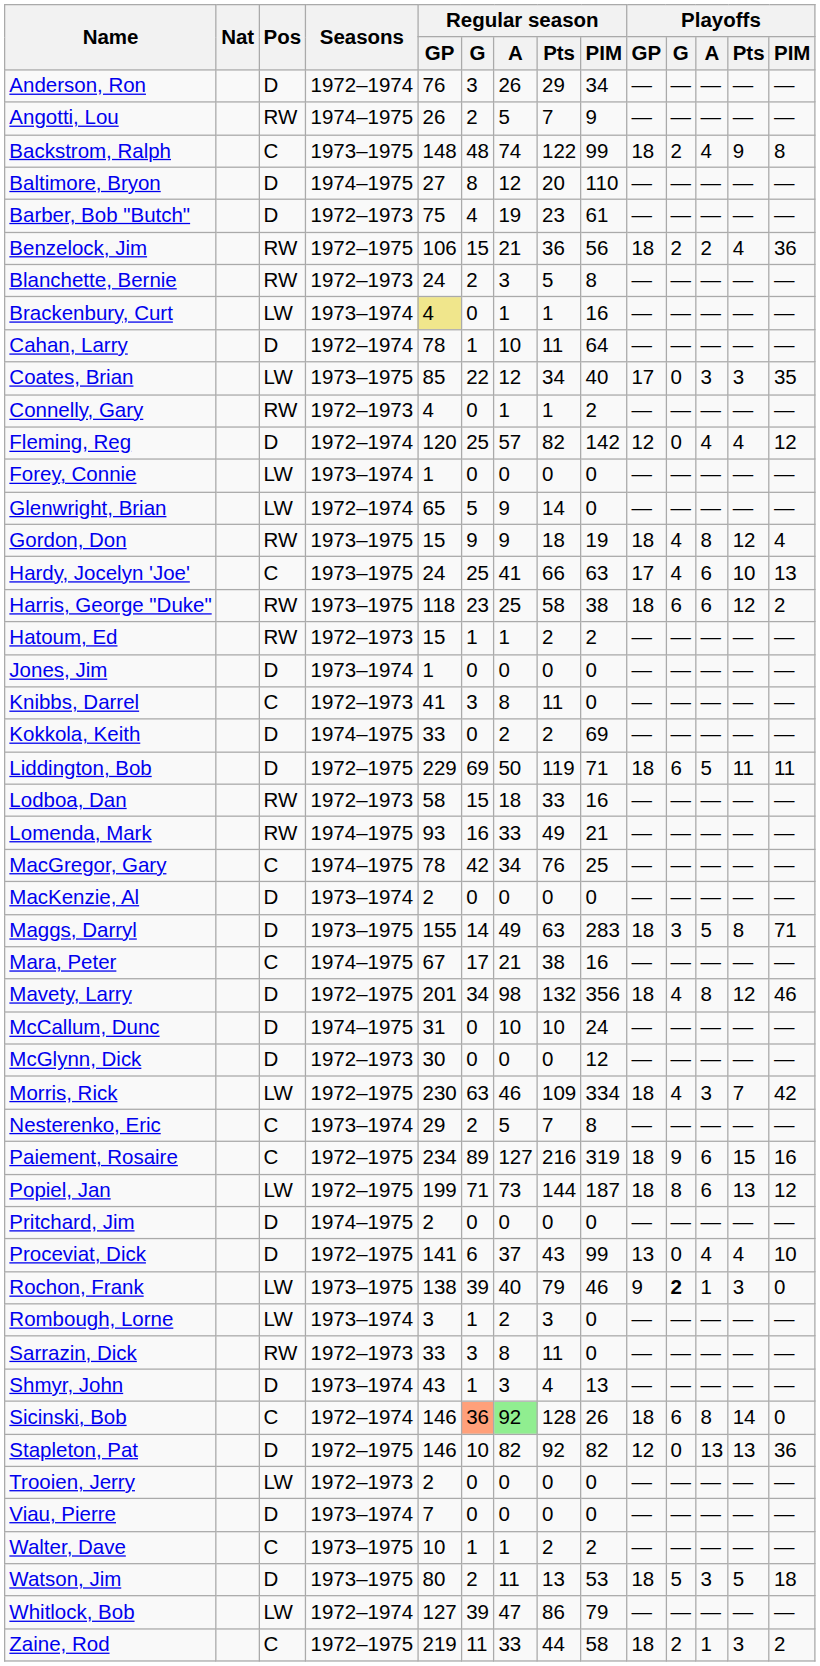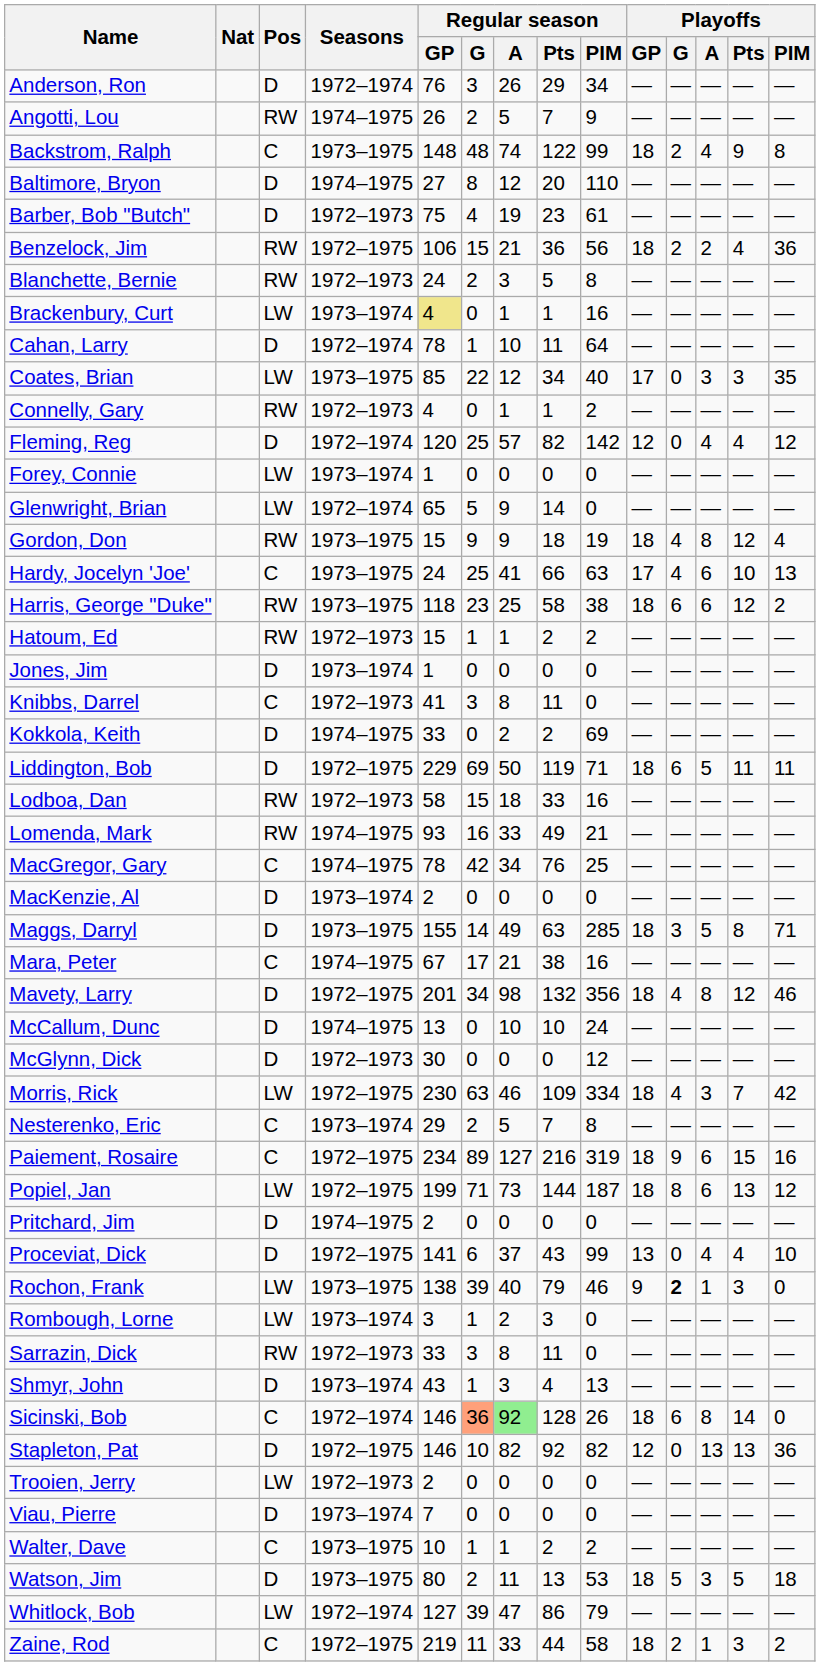Maggs, Darryl | Regular season / PIM: 283 -> 285
McCallum, Dunc | Regular season / GP: 31 -> 13
